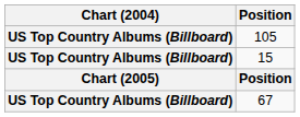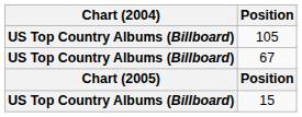rows swapped: 15 <-> 67
